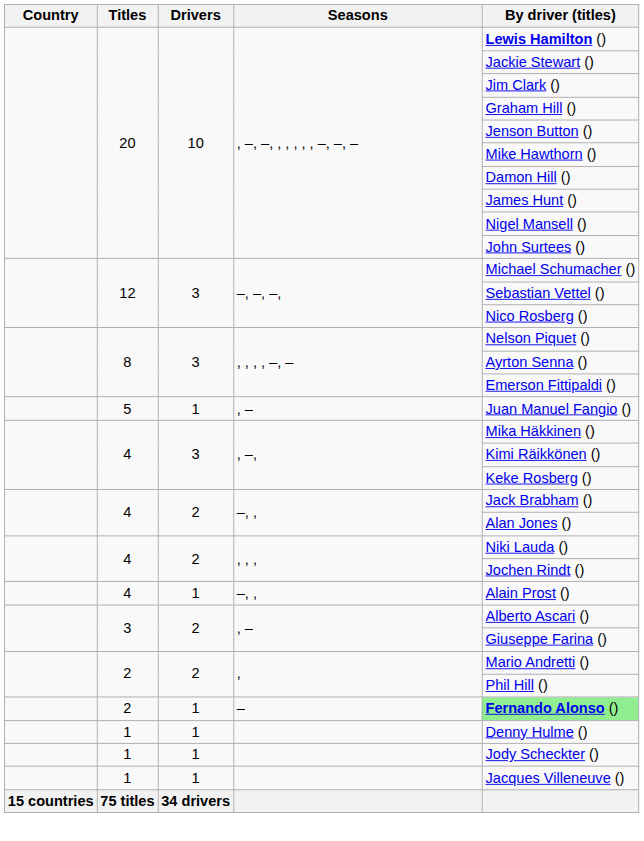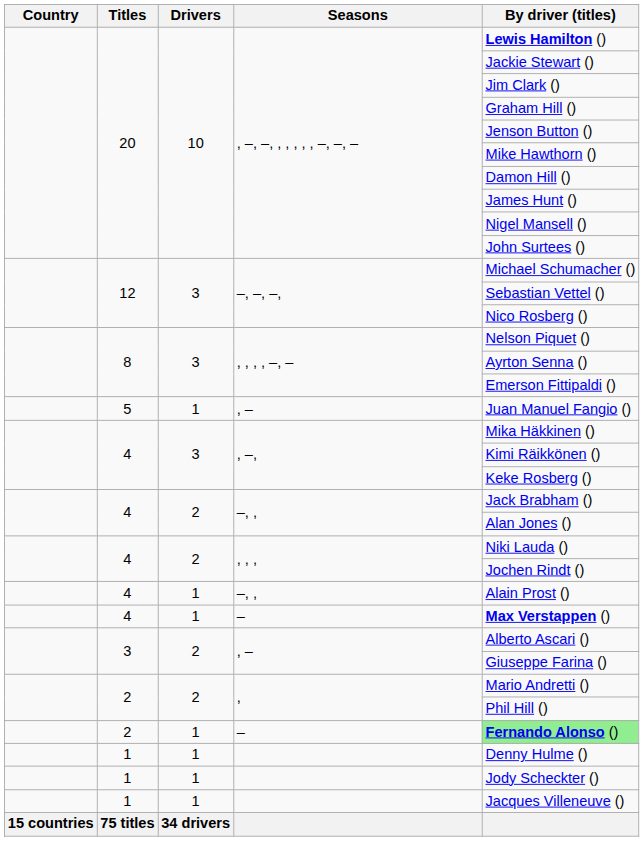+ row: 4 | 1 | – | Max Verstappen ()
